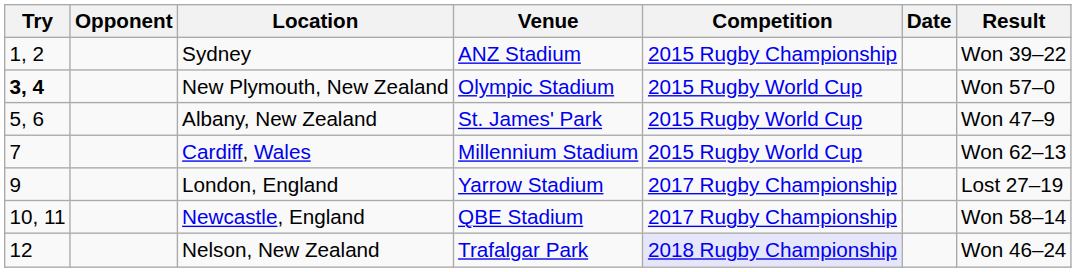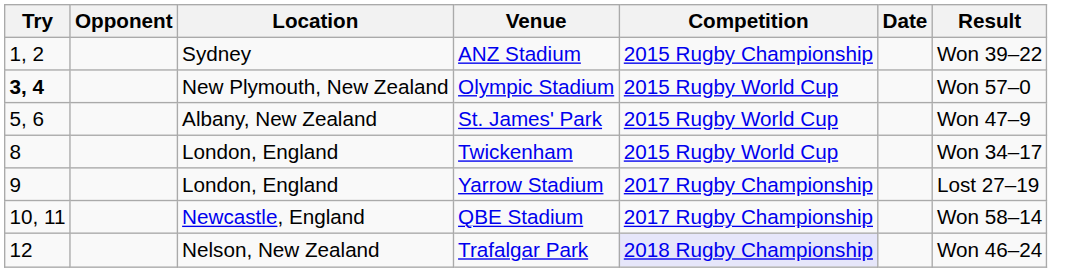- row: 7 | Cardiff, Wales | Millennium Stadium | 2015 Rugby World Cup | Won 62–13
+ row: 8 | London, England | Twickenham | 2015 Rugby World Cup | Won 34–17
